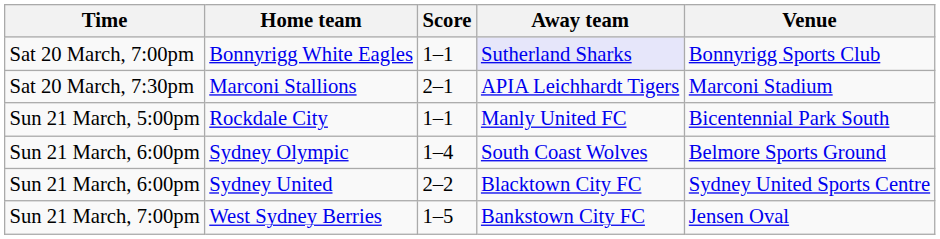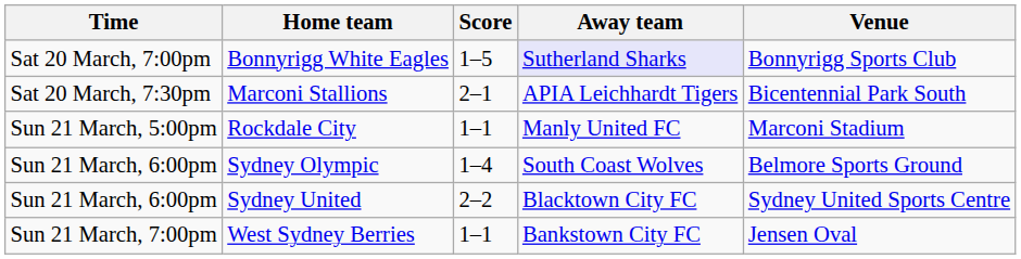Bonnyrigg White Eagles | Score: 1–1 -> 1–5
Marconi Stallions | Venue: Marconi Stadium -> Bicentennial Park South
Rockdale City | Venue: Bicentennial Park South -> Marconi Stadium
West Sydney Berries | Score: 1–5 -> 1–1
